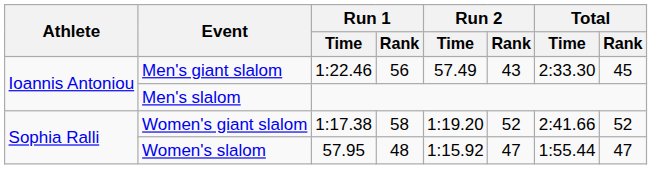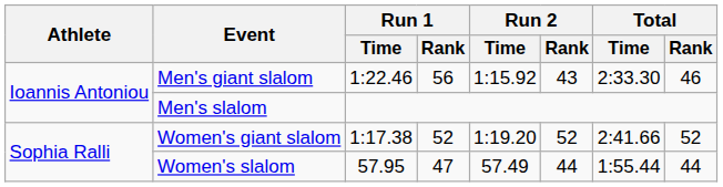Men's giant slalom | Run 2 / Time: 57.49 -> 1:15.92
Men's giant slalom | Total / Rank: 45 -> 46
Women's giant slalom | Run 1 / Rank: 58 -> 52
Women's slalom | Run 1 / Rank: 48 -> 47
Women's slalom | Run 2 / Time: 1:15.92 -> 57.49
Women's slalom | Run 2 / Rank: 47 -> 44
Women's slalom | Total / Rank: 47 -> 44
